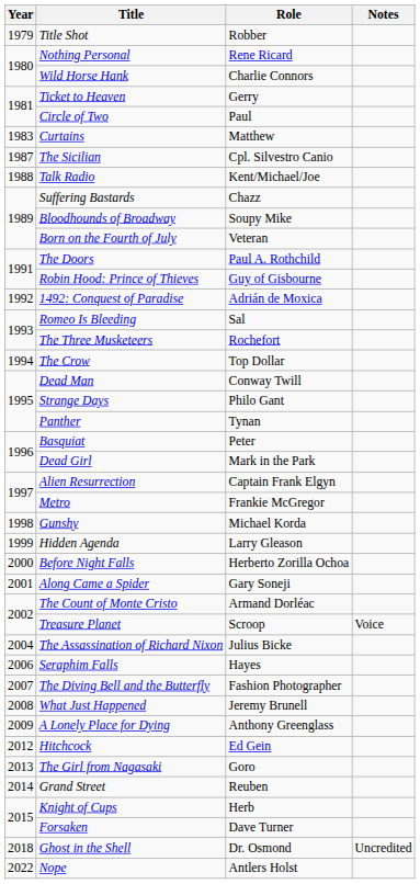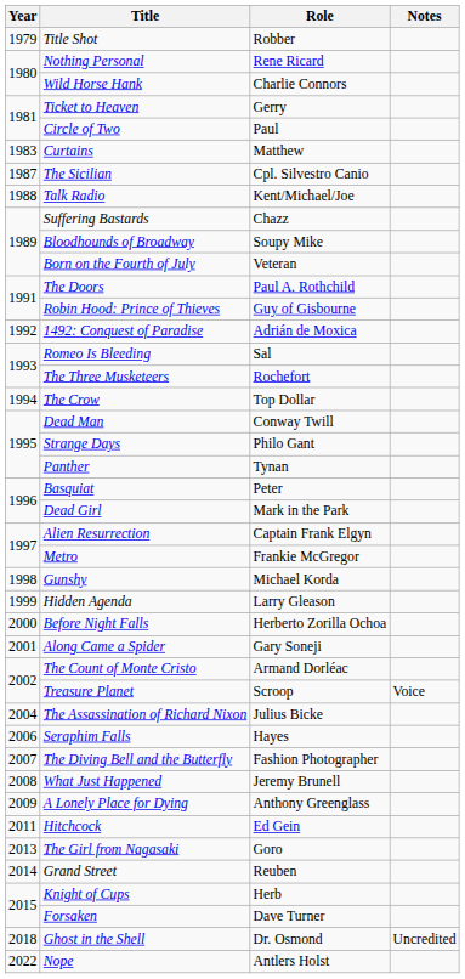Hitchcock | Year: 2012 -> 2011
